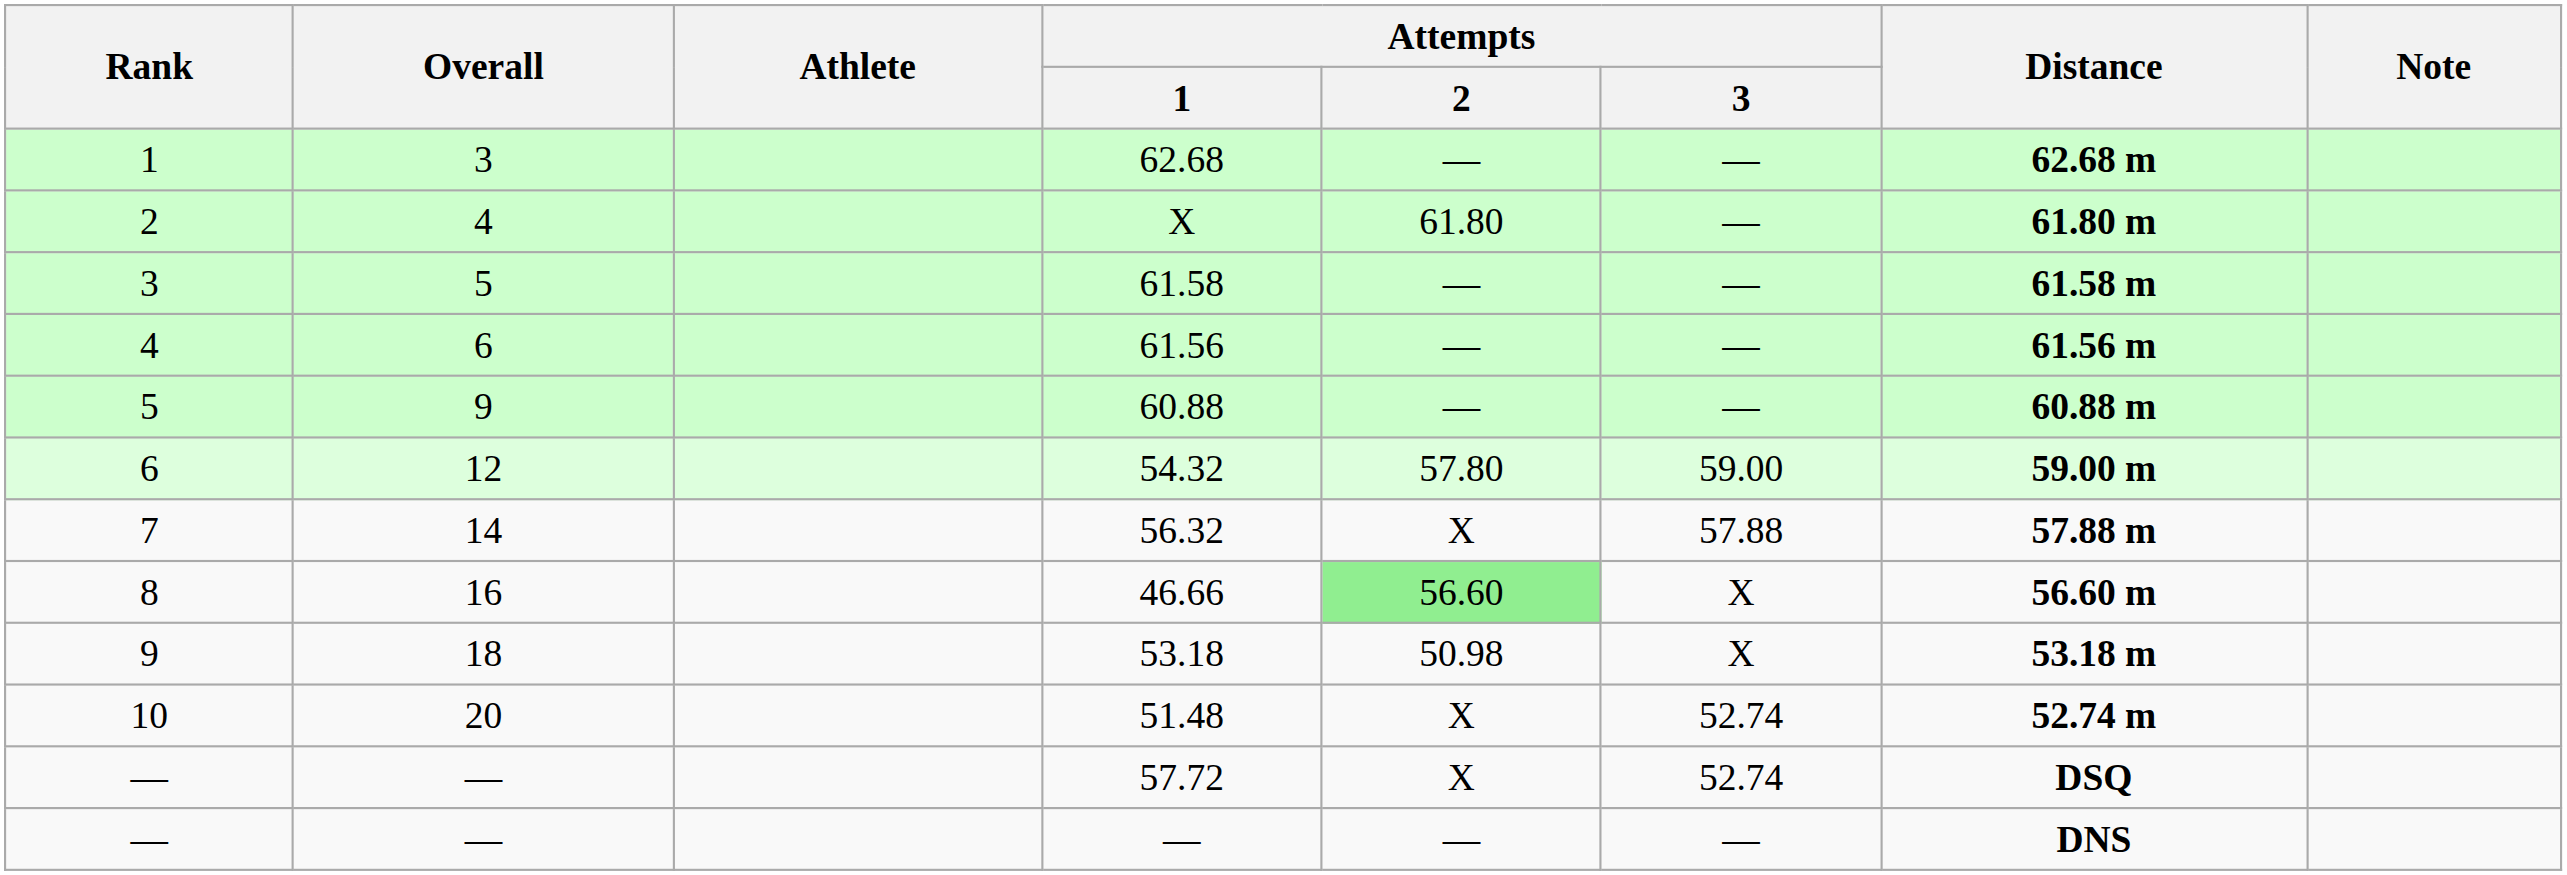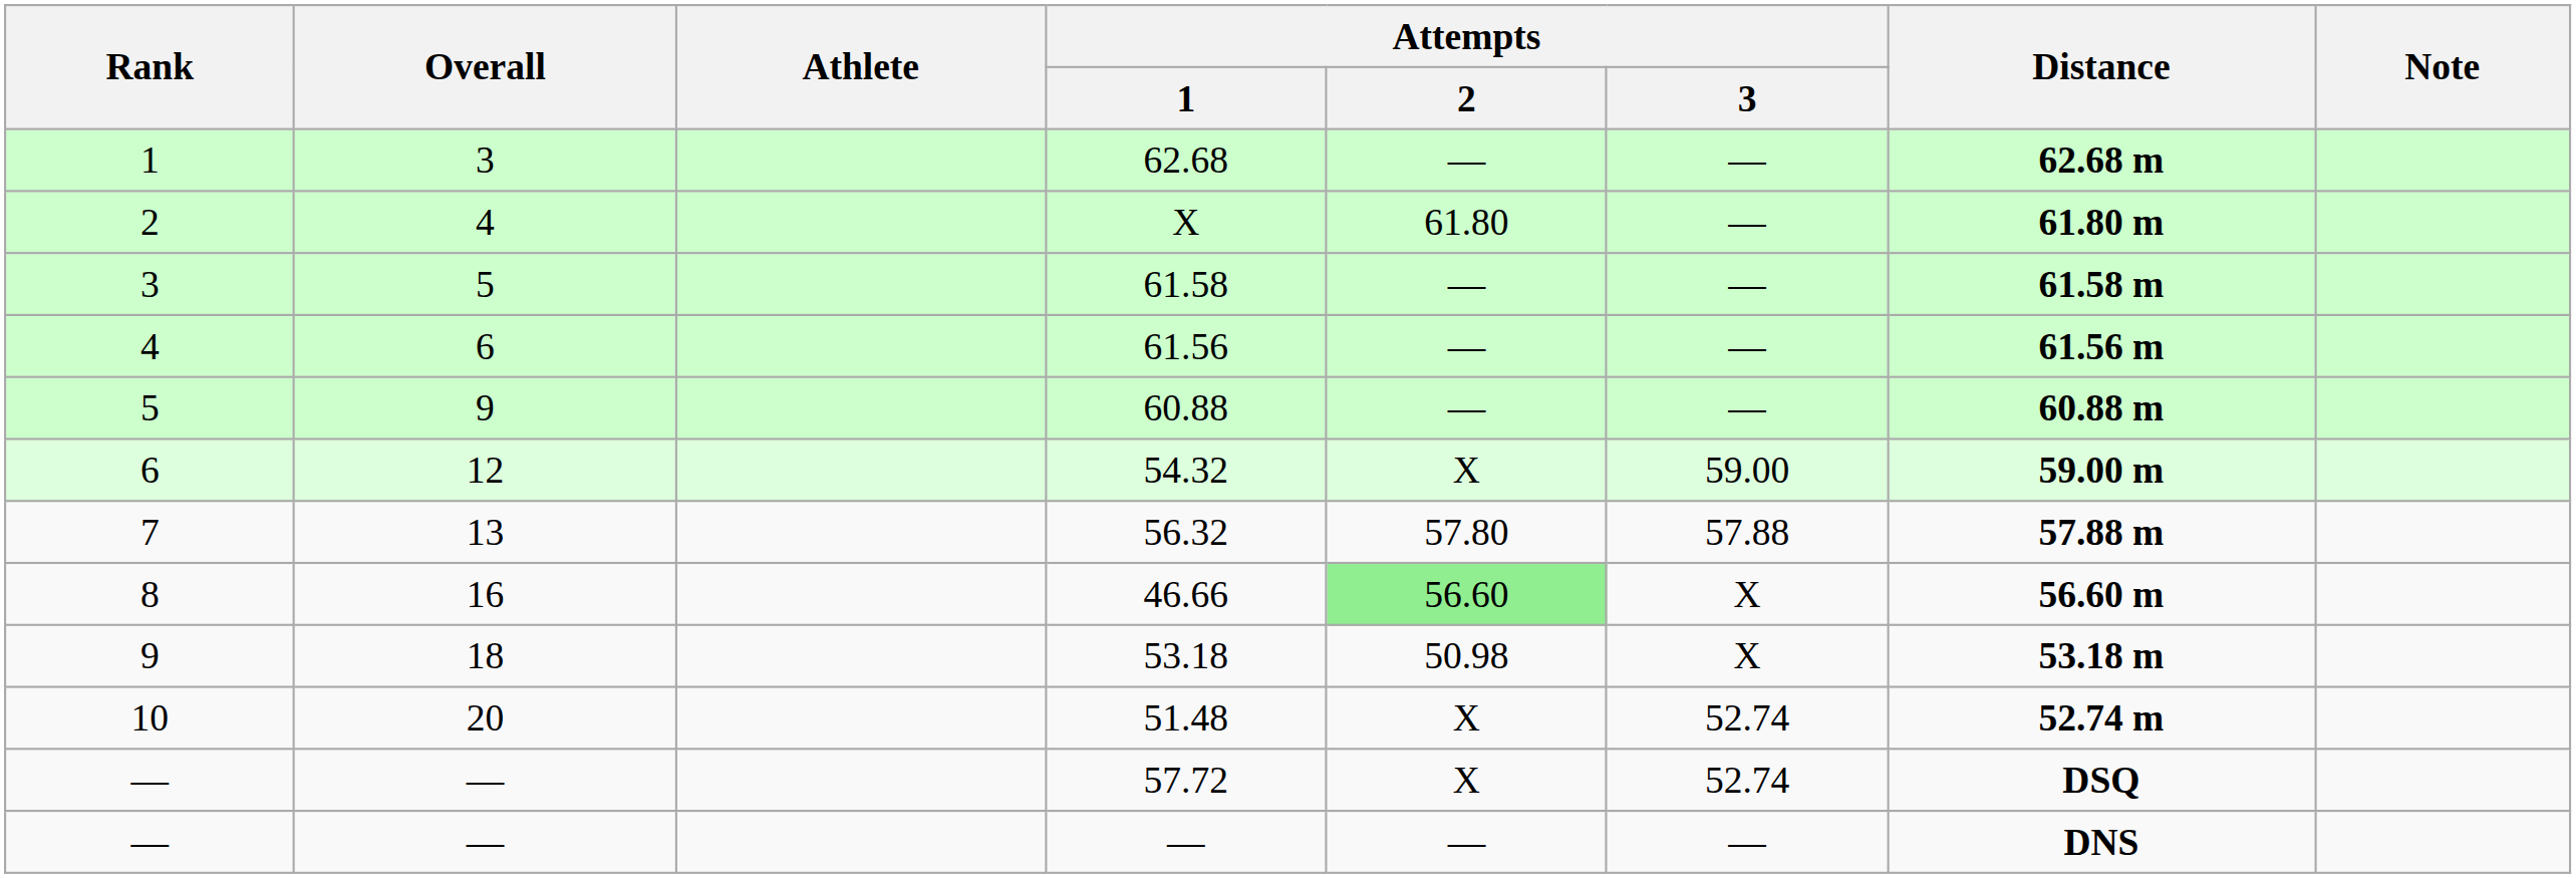54.32 | Attempts / 2: 57.80 -> X
56.32 | Overall: 14 -> 13
56.32 | Attempts / 2: X -> 57.80
